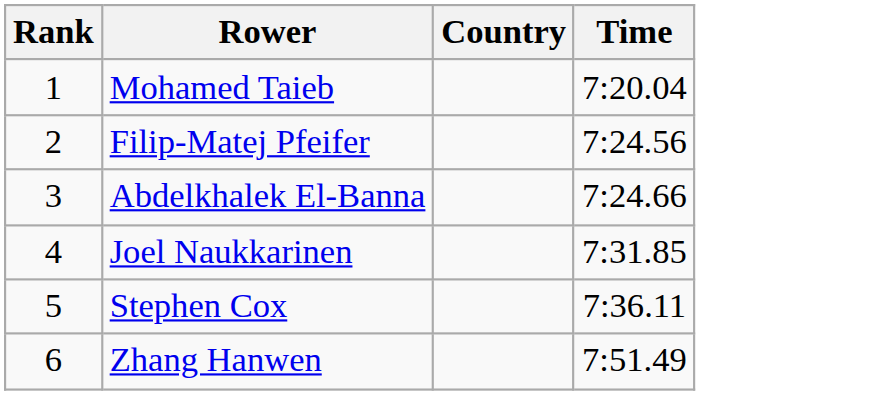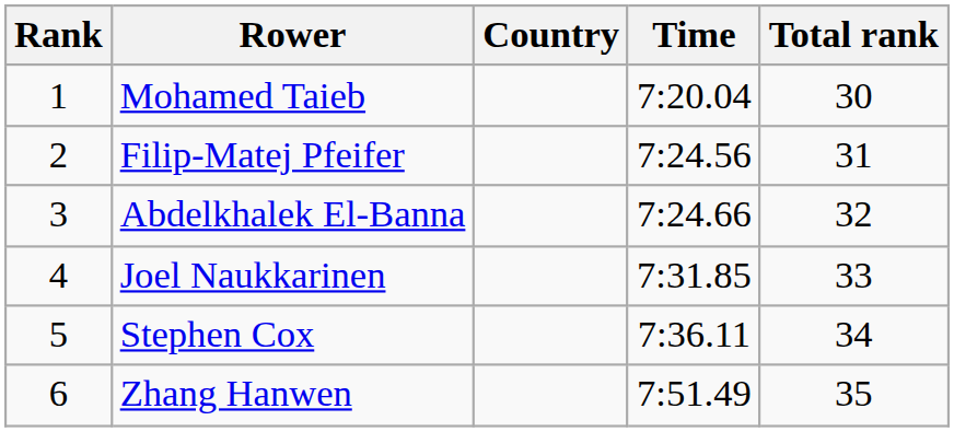+ column: Total rank | 30 | 31 | 32 | 33 | 34 | 35
